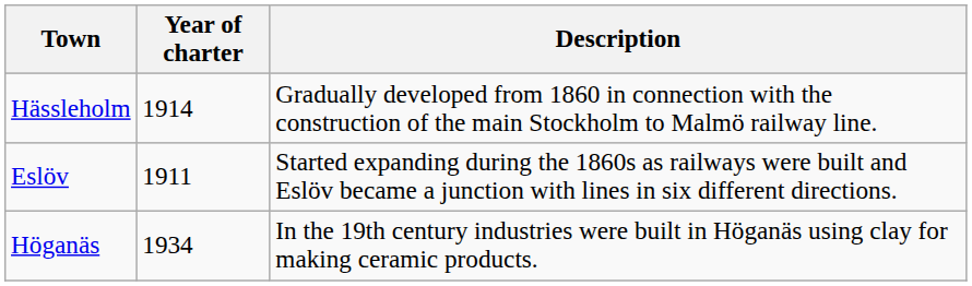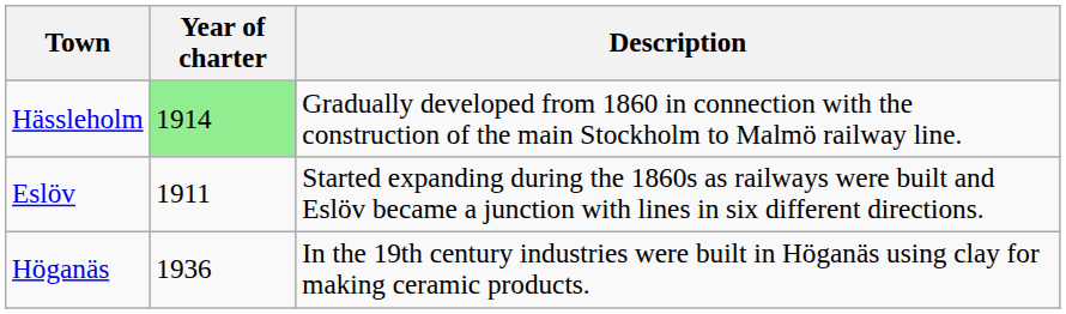Hässleholm | Year of charter: no background -> lightgreen background
Höganäs | Year of charter: 1934 -> 1936
